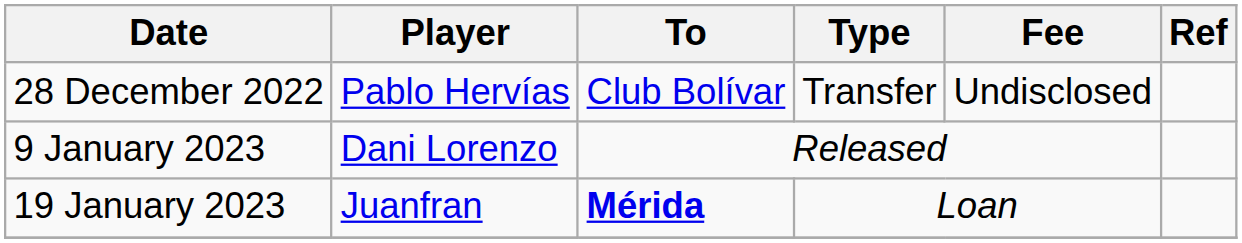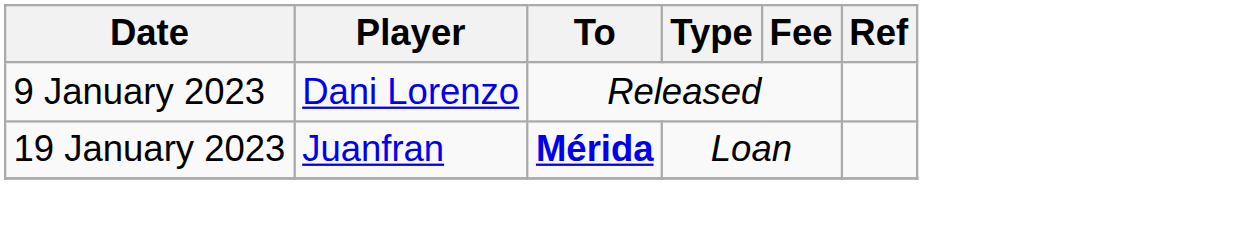- row: 28 December 2022 | Pablo Hervías | Club Bolívar | Transfer | Undisclosed
